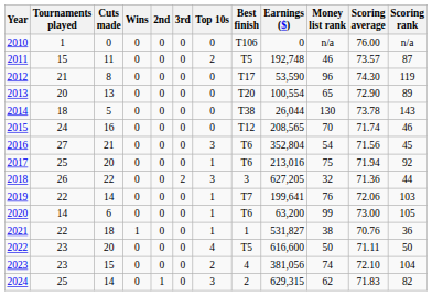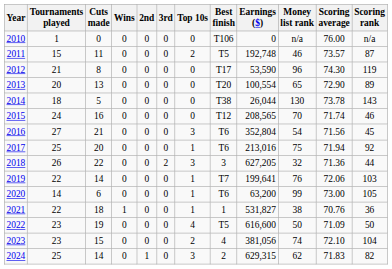2022 | Cuts made: 20 -> 19
2022 | Scoring average: 71.11 -> 71.09
